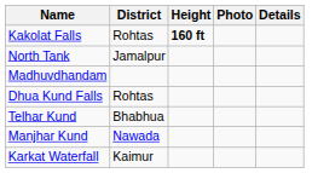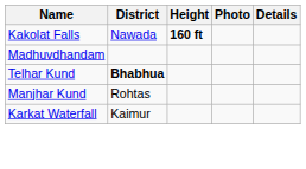Kakolat Falls | District: Rohtas -> Nawada
- row: North Tank | Jamalpur
- row: Dhua Kund Falls | Rohtas
Telhar Kund | District: normal -> bold
Manjhar Kund | District: Nawada -> Rohtas
